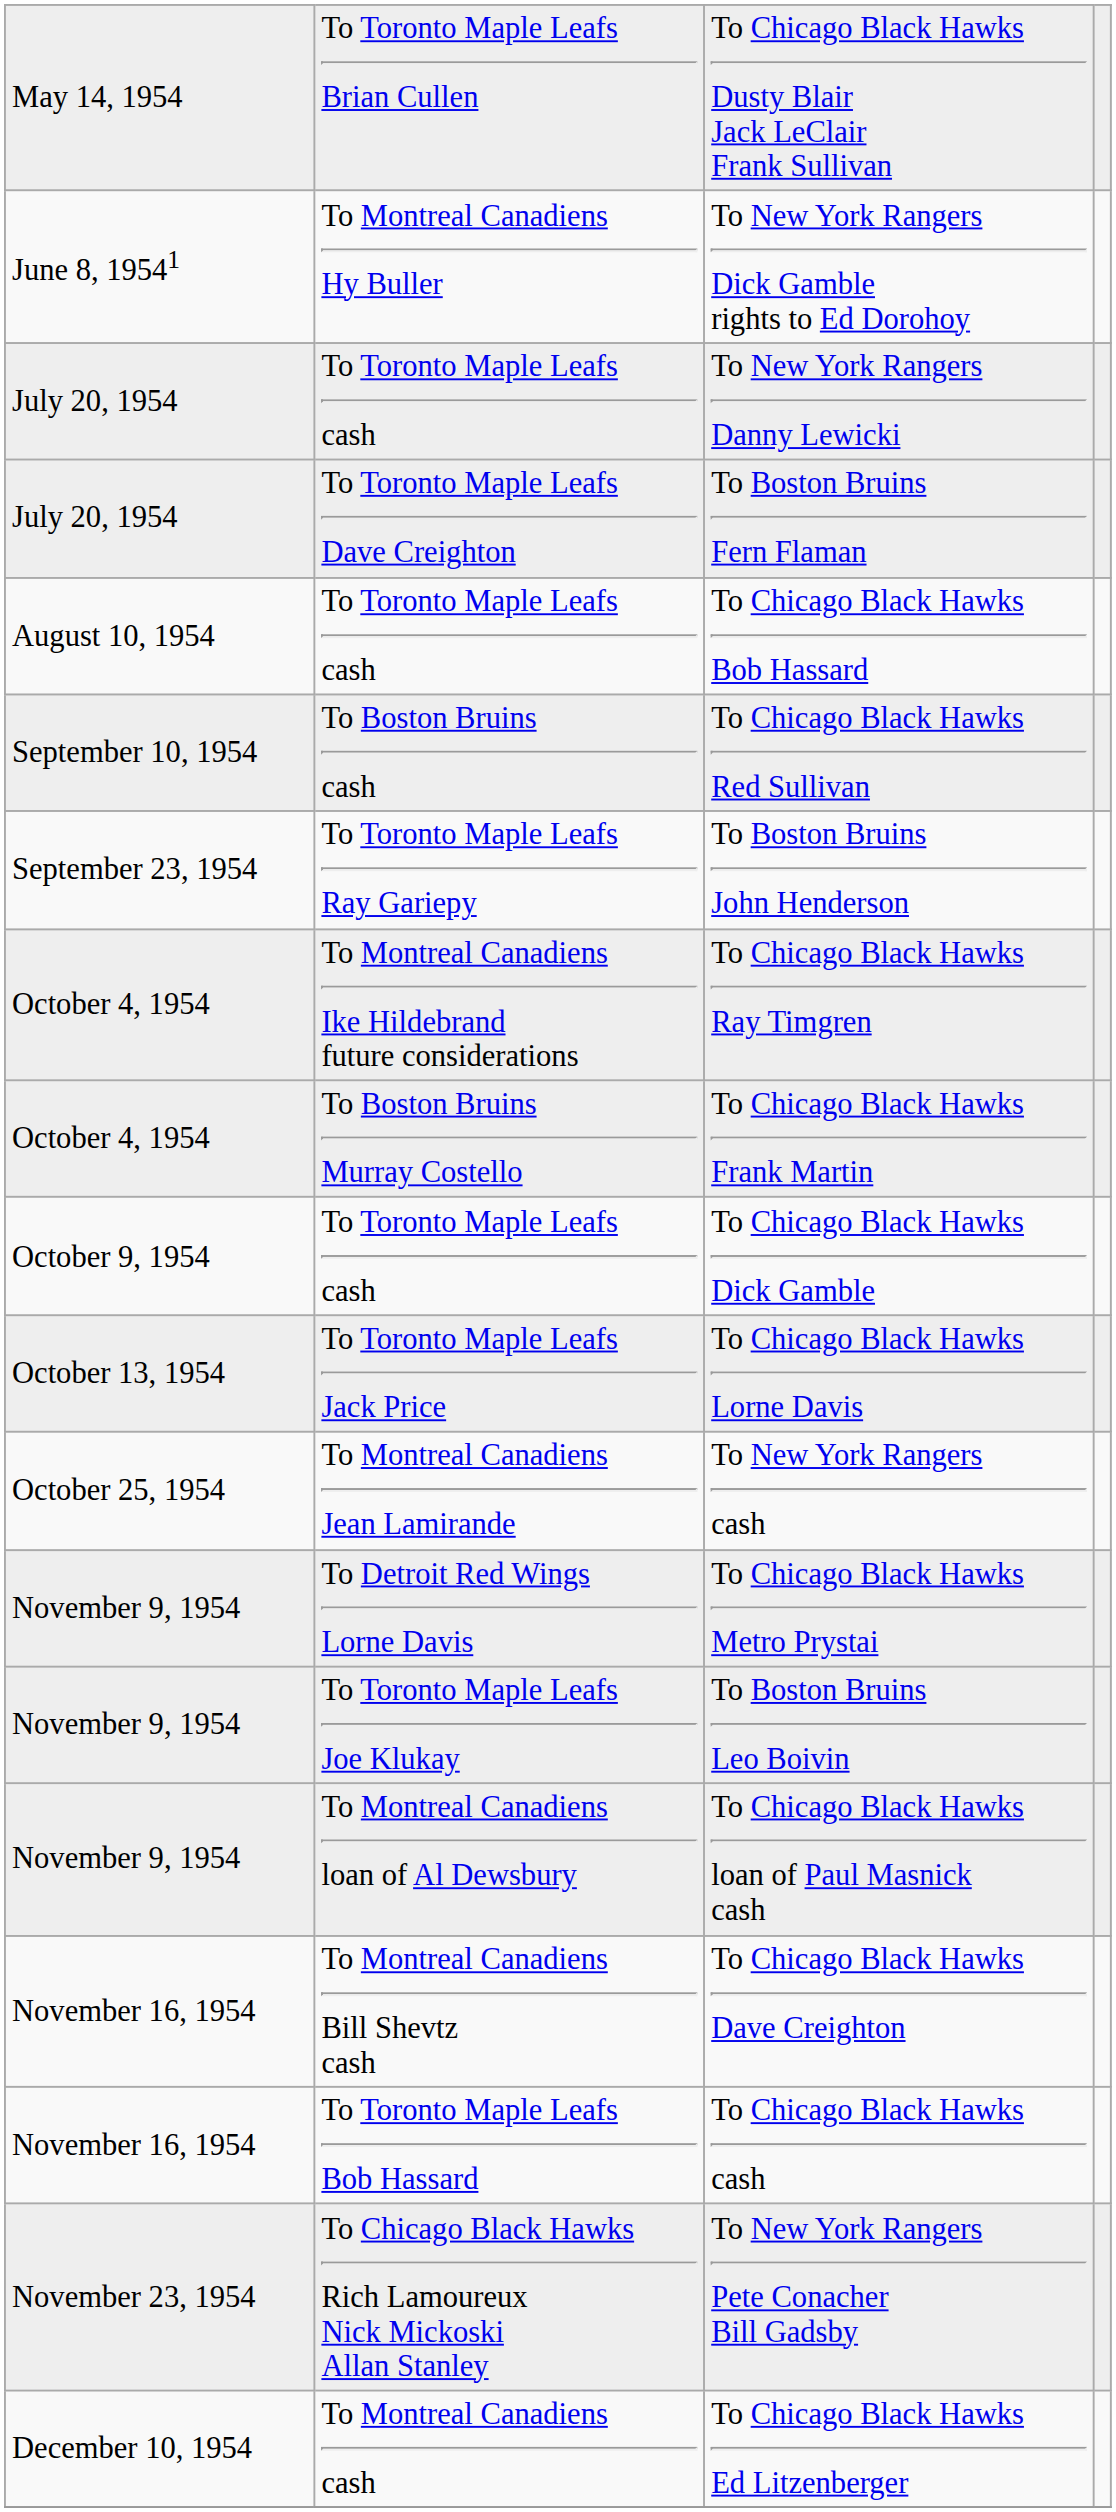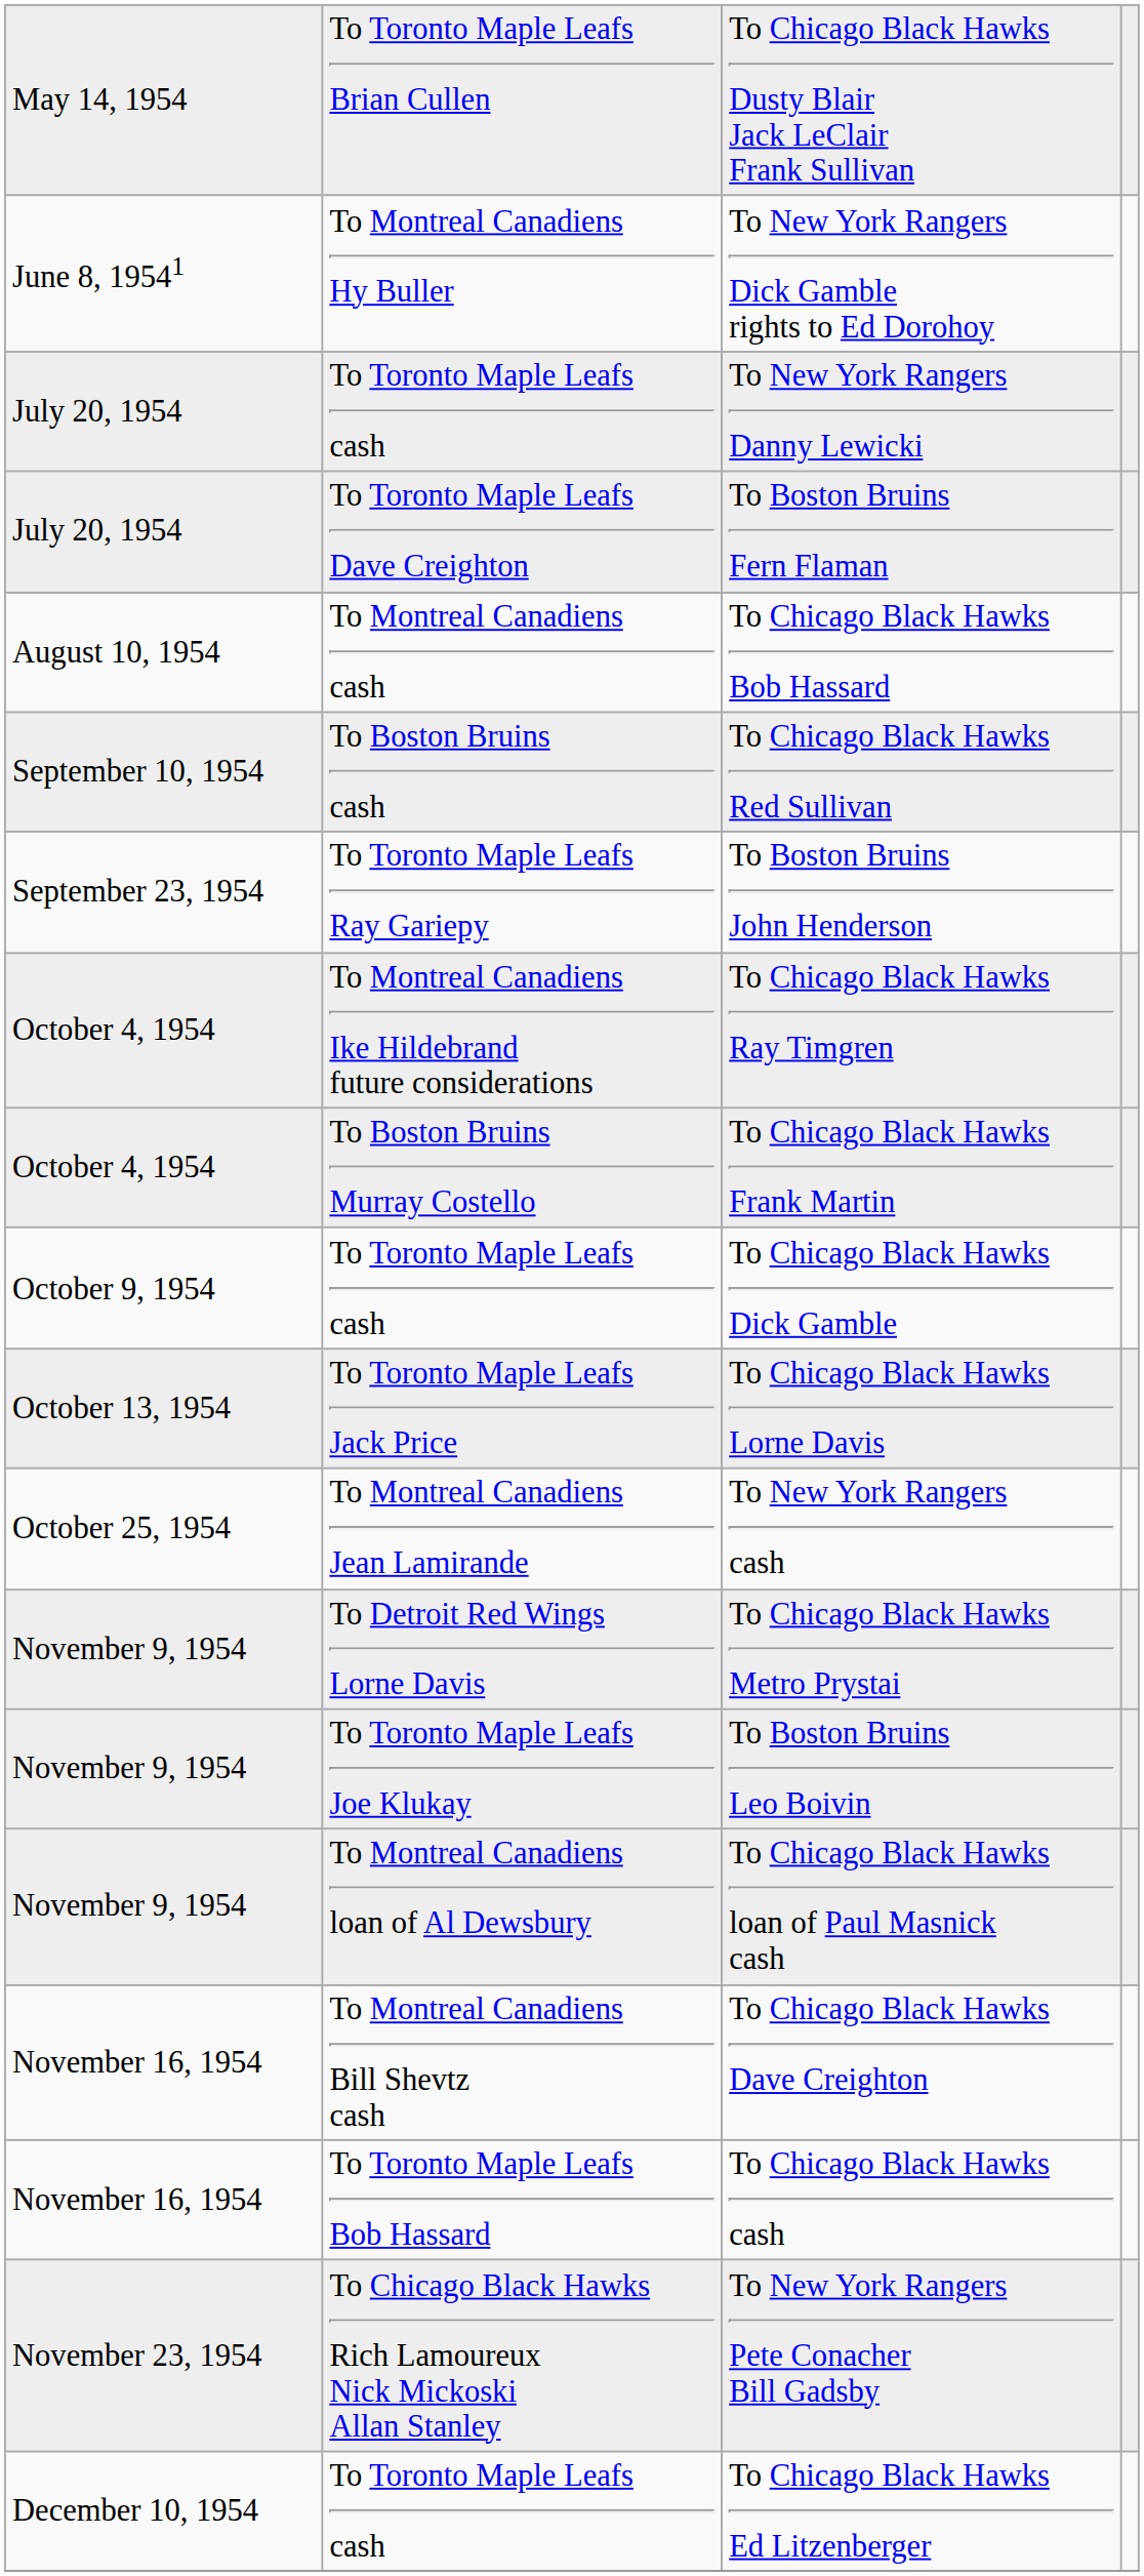To Chicago Black Hawks Bob Hassard | column 2: To Toronto Maple Leafs cash -> To Montreal Canadiens cash
To Chicago Black Hawks Ed Litzenberger | column 2: To Montreal Canadiens cash -> To Toronto Maple Leafs cash
